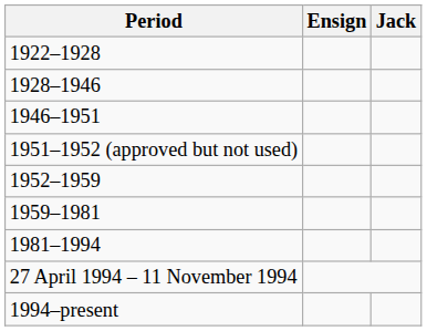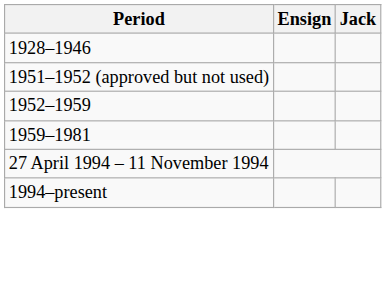- row: 1922–1928
- row: 1946–1951
- row: 1981–1994
